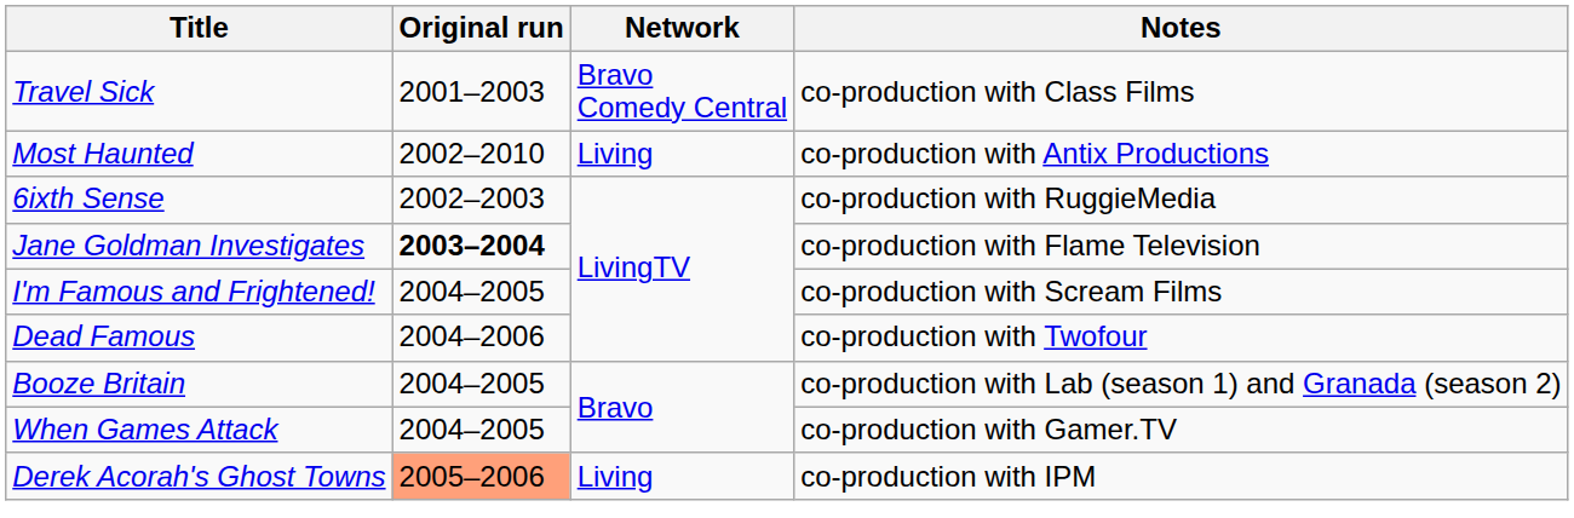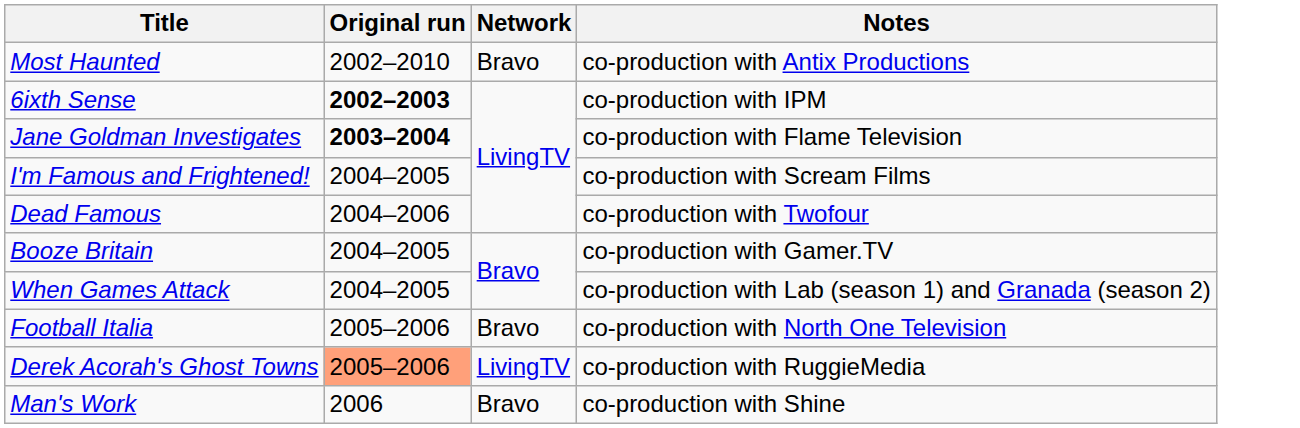- row: Travel Sick | 2001–2003 | Bravo Comedy Central | co-production with Class Films
Most Haunted | Network: Living -> Bravo
6ixth Sense | Original run: normal -> bold
6ixth Sense | Notes: co-production with RuggieMedia -> co-production with IPM
Booze Britain | Notes: co-production with Lab (season 1) and Granada (season 2) -> co-production with Gamer.TV
When Games Attack | Notes: co-production with Gamer.TV -> co-production with Lab (season 1) and Granada (season 2)
+ row: Football Italia | 2005–2006 | Bravo | co-production with North One Television
Derek Acorah's Ghost Towns | Network: Living -> LivingTV
Derek Acorah's Ghost Towns | Notes: co-production with IPM -> co-production with RuggieMedia
+ row: Man's Work | 2006 | Bravo | co-production with Shine
